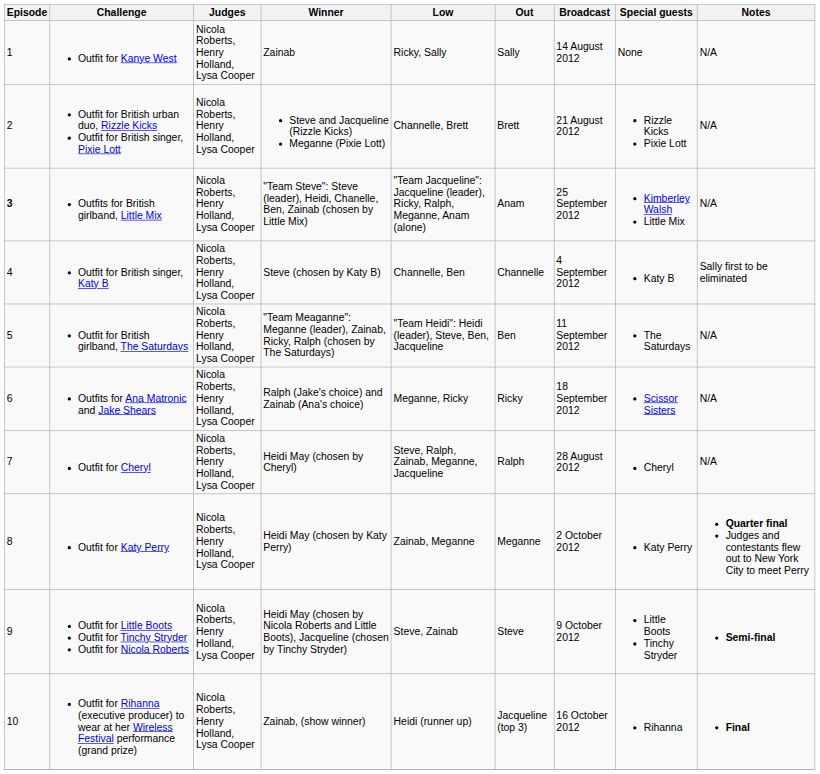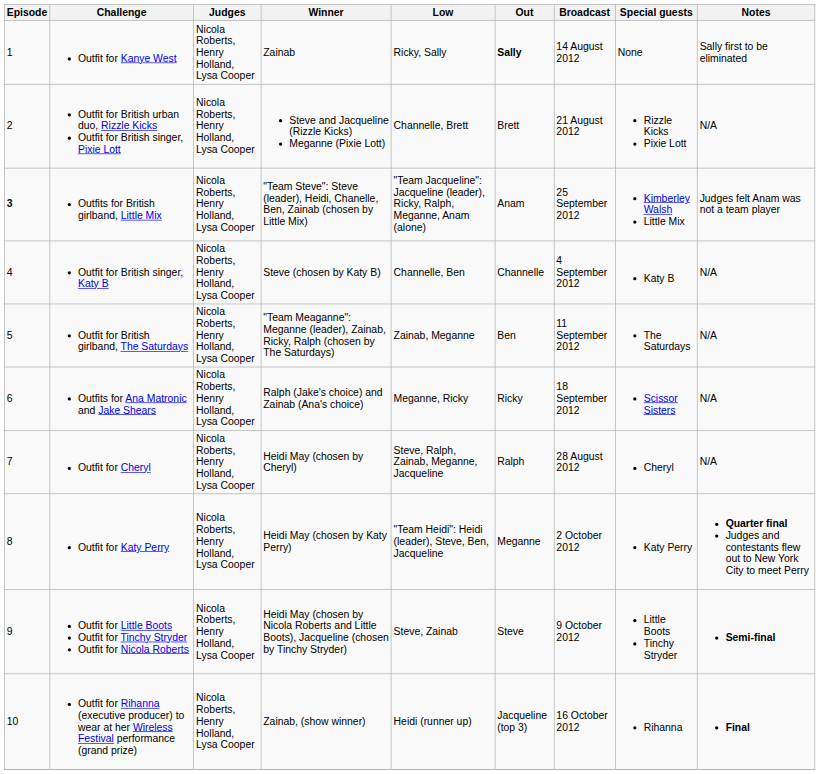Outfit for Kanye West | Out: normal -> bold
Outfit for Kanye West | Notes: N/A -> Sally first to be eliminated
Outfits for British girlband, Little Mix | Notes: N/A -> Judges felt Anam was not a team player
Outfit for British singer, Katy B | Notes: Sally first to be eliminated -> N/A
Outfit for British girlband, The Saturdays | Low: "Team Heidi": Heidi (leader), Steve, Ben, Jacqueline -> Zainab, Meganne
Outfit for Katy Perry | Low: Zainab, Meganne -> "Team Heidi": Heidi (leader), Steve, Ben, Jacqueline
